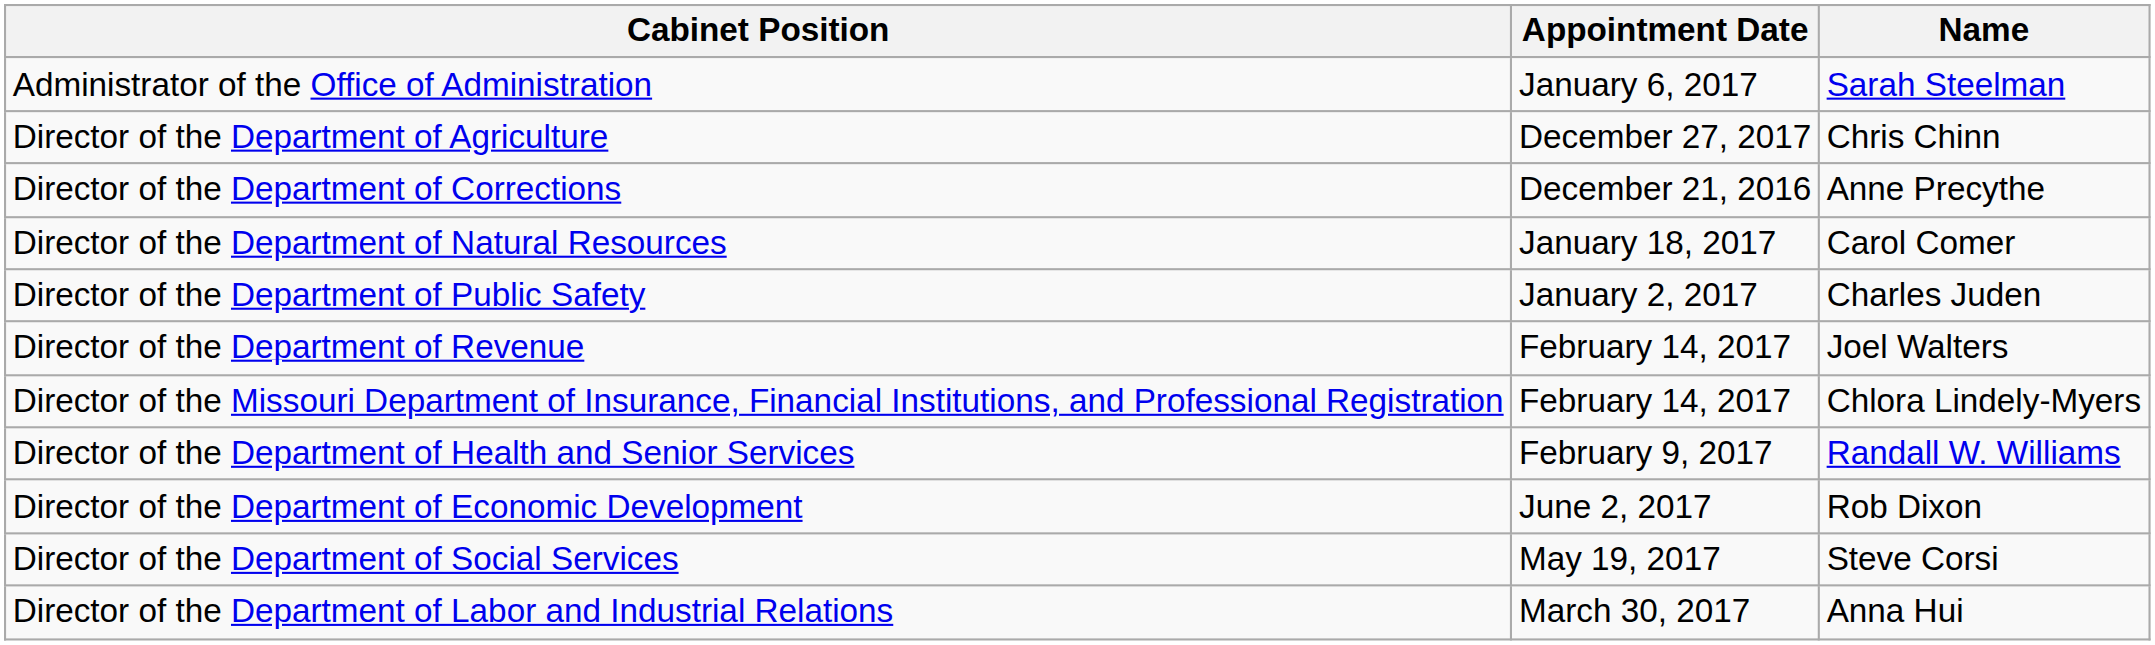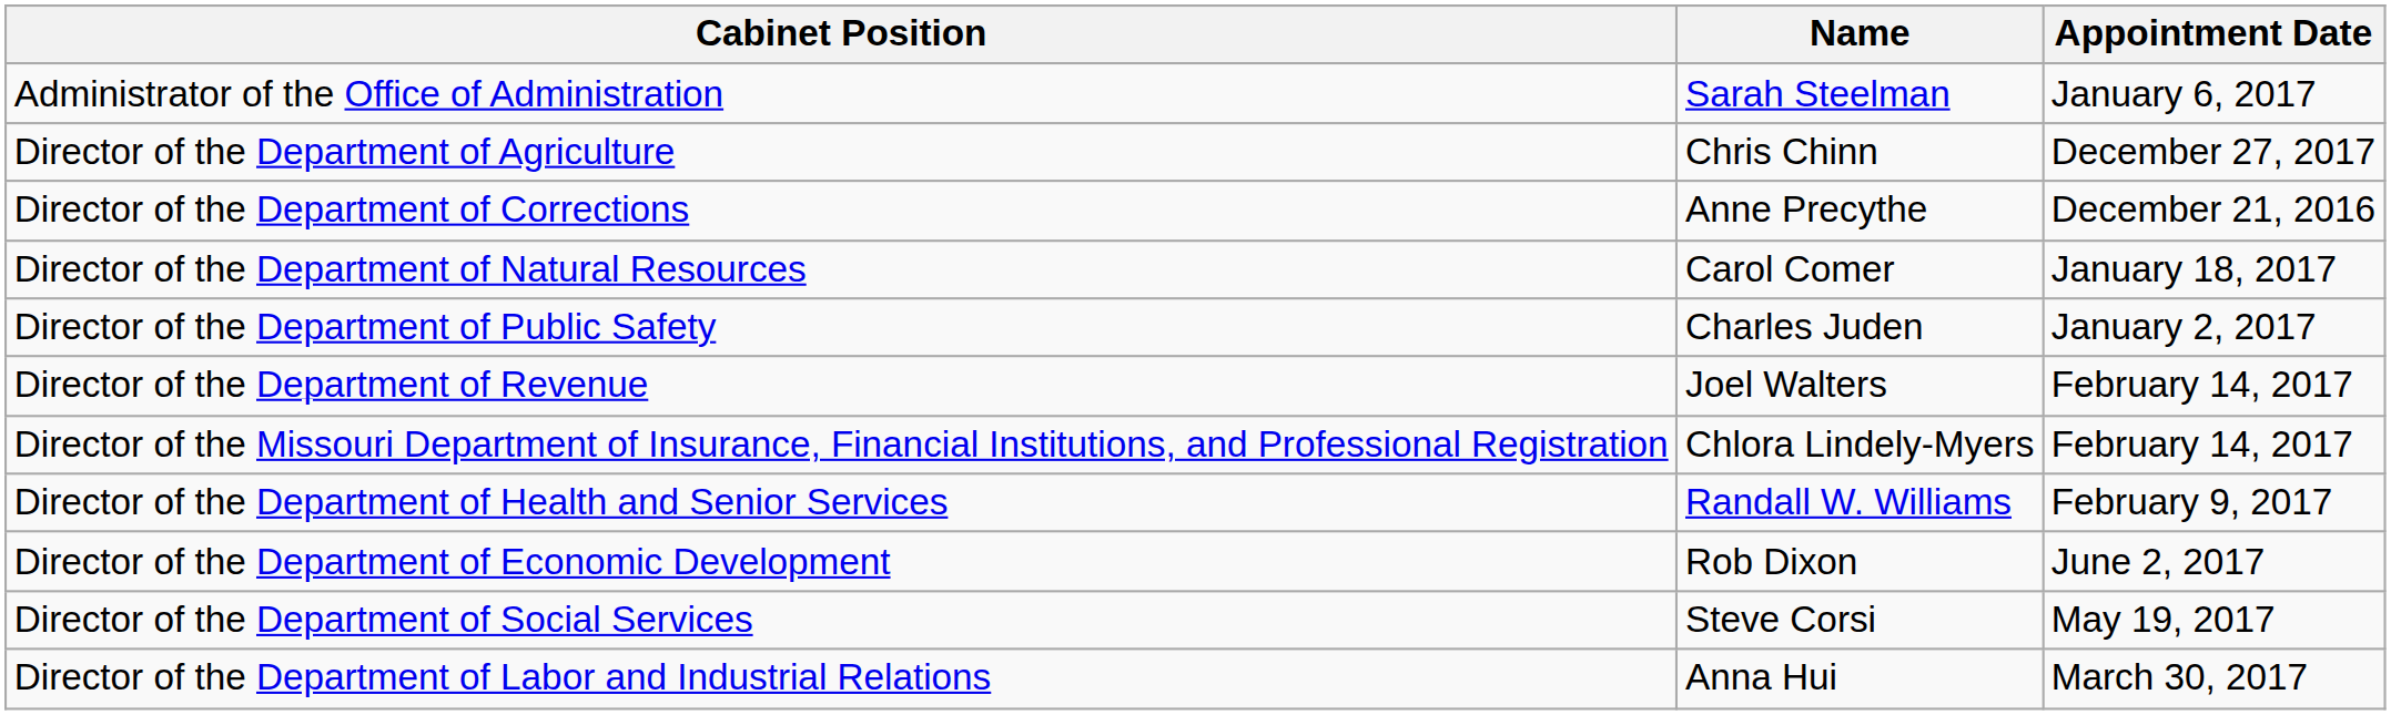columns swapped: Name <-> Appointment Date
